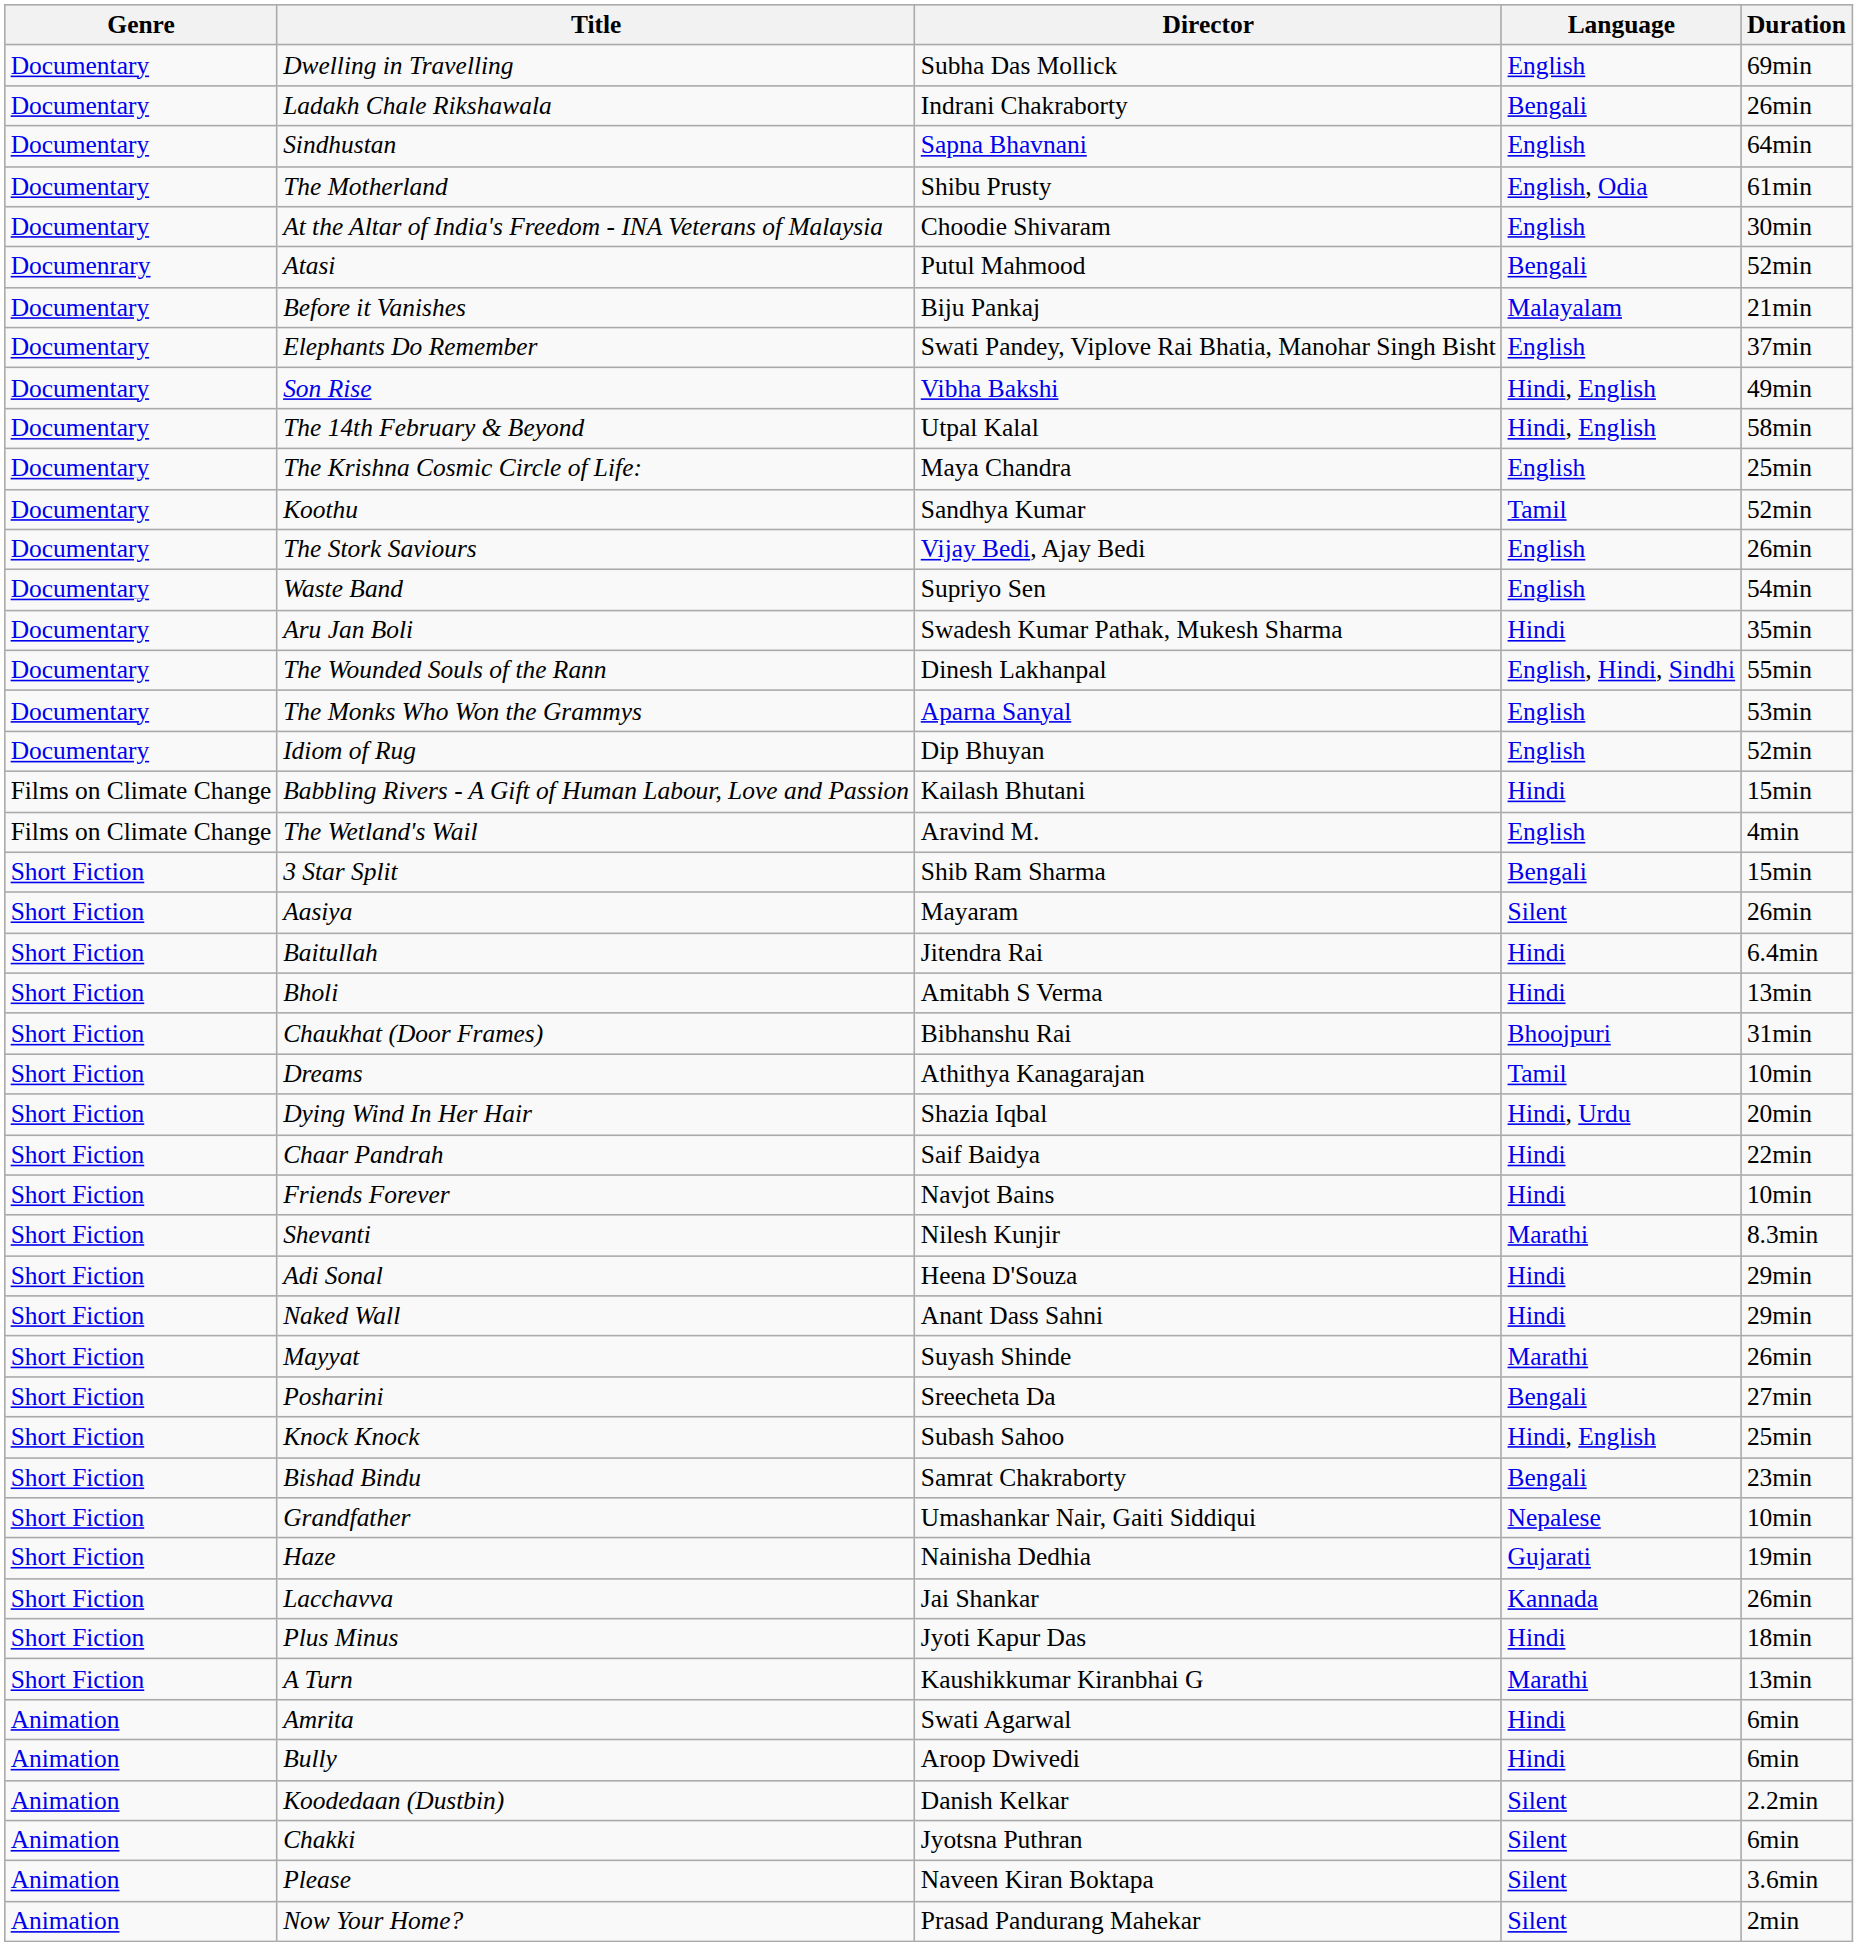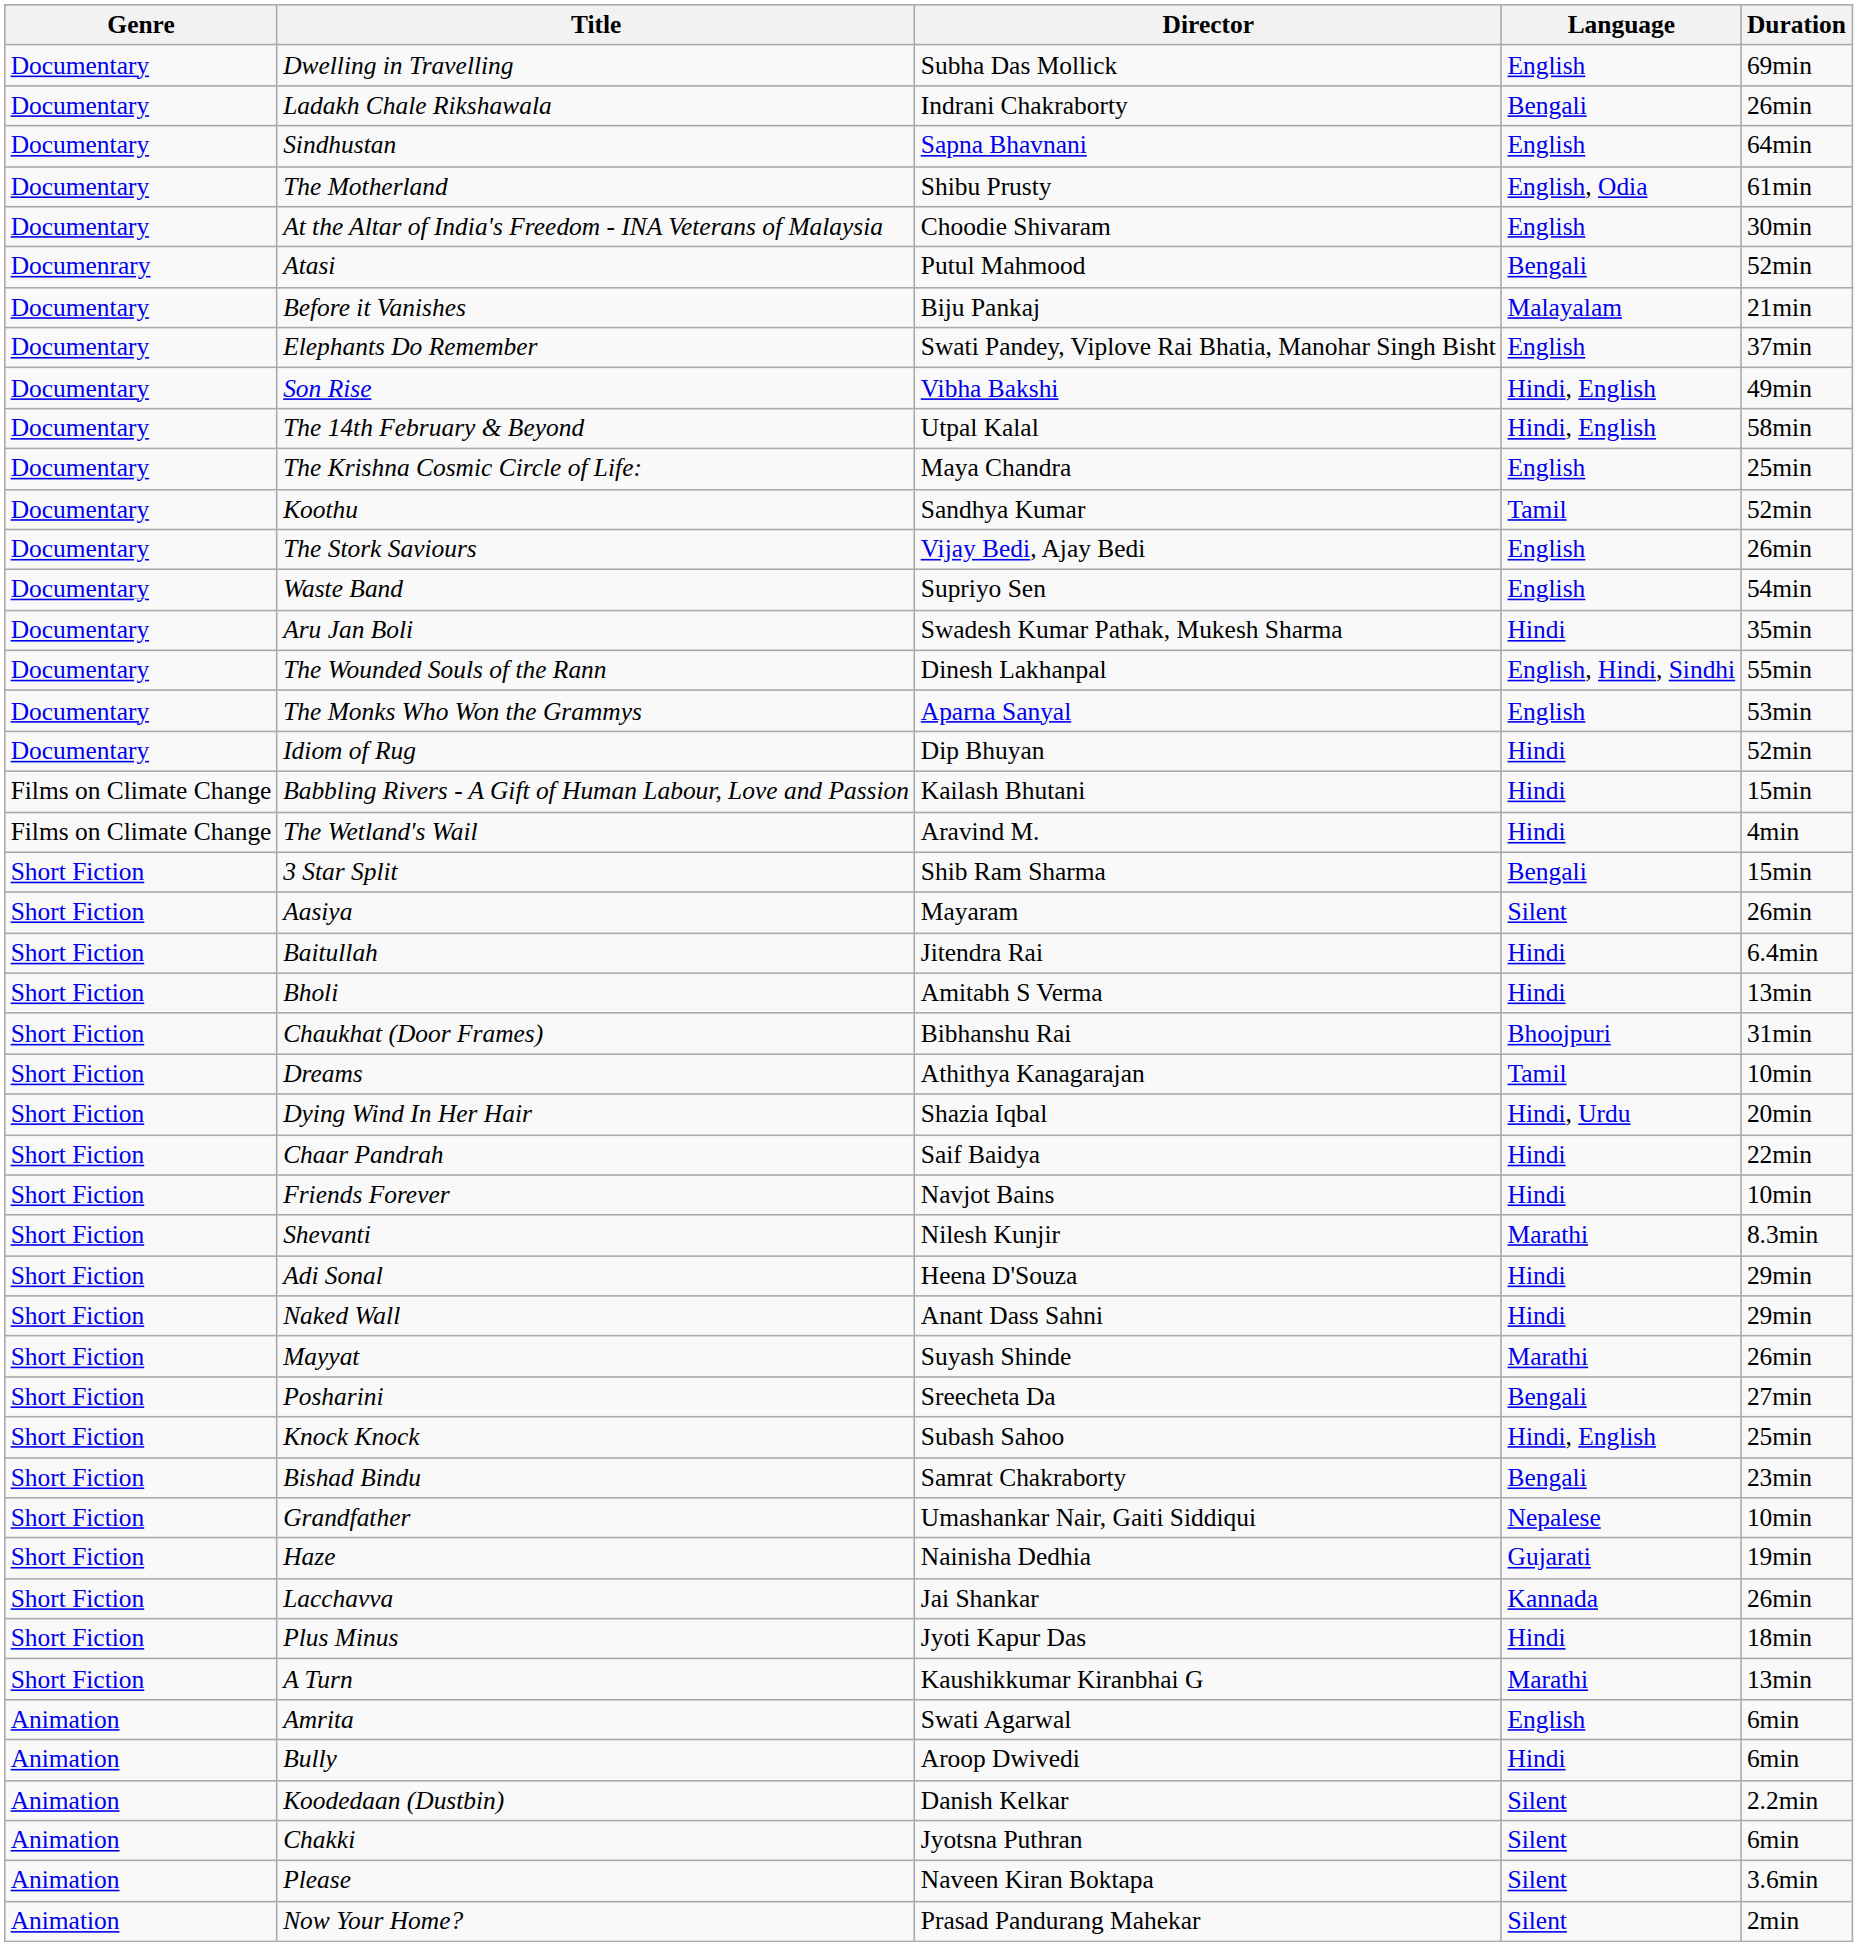Idiom of Rug | Language: English -> Hindi
The Wetland's Wail | Language: English -> Hindi
Amrita | Language: Hindi -> English
